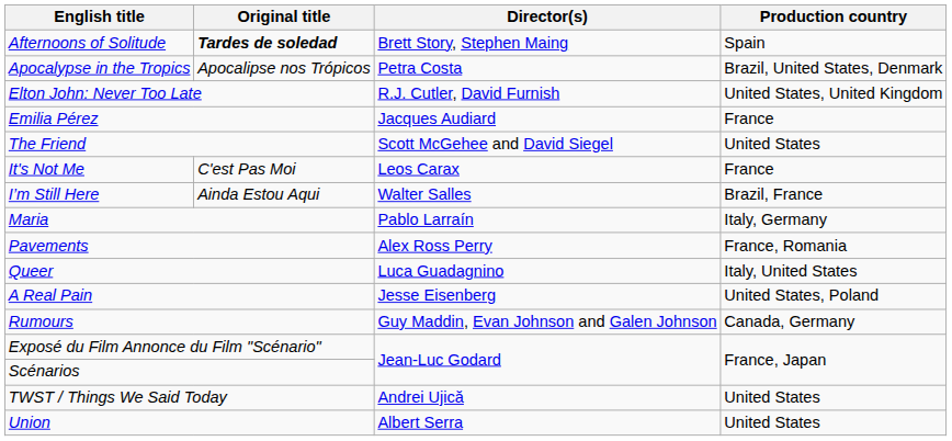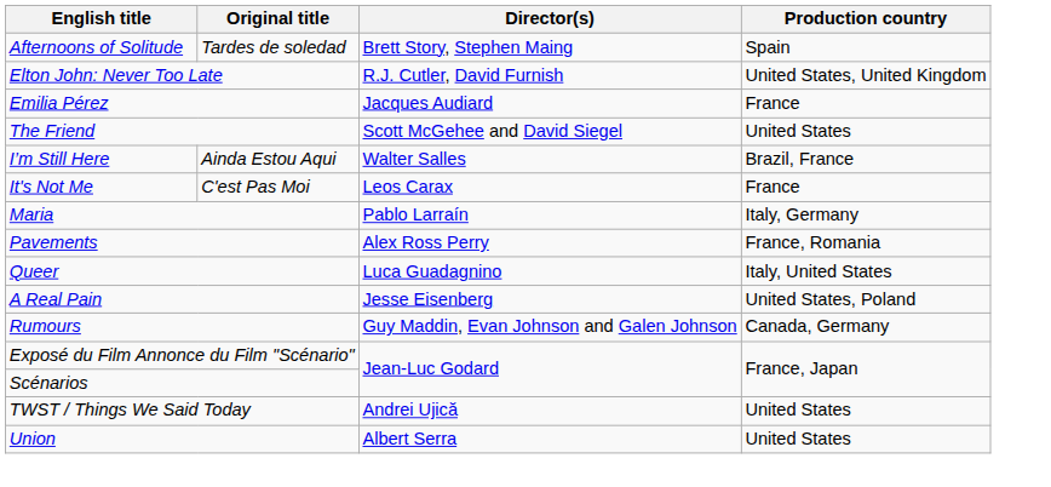Afternoons of Solitude | Original title: bold -> normal
- row: Apocalypse in the Tropics | Apocalipse nos Trópicos | Petra Costa | Brazil, United States, Denmark
rows swapped: I’m Still Here <-> It's Not Me
